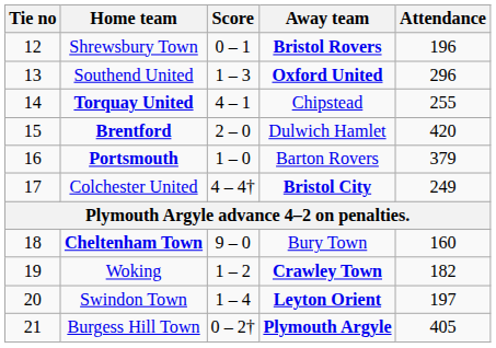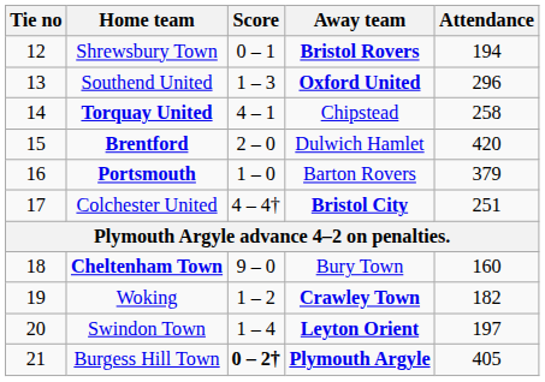Shrewsbury Town | Attendance: 196 -> 194
Torquay United | Attendance: 255 -> 258
Colchester United | Attendance: 249 -> 251
Burgess Hill Town | Score: normal -> bold
